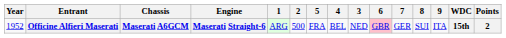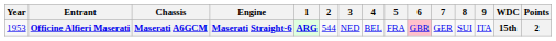columns swapped: 3 <-> 5
Officine Alfieri Maserati | Year: 1952 -> 1953
Officine Alfieri Maserati | 1: normal -> bold
Officine Alfieri Maserati | 2: 500 -> 544
